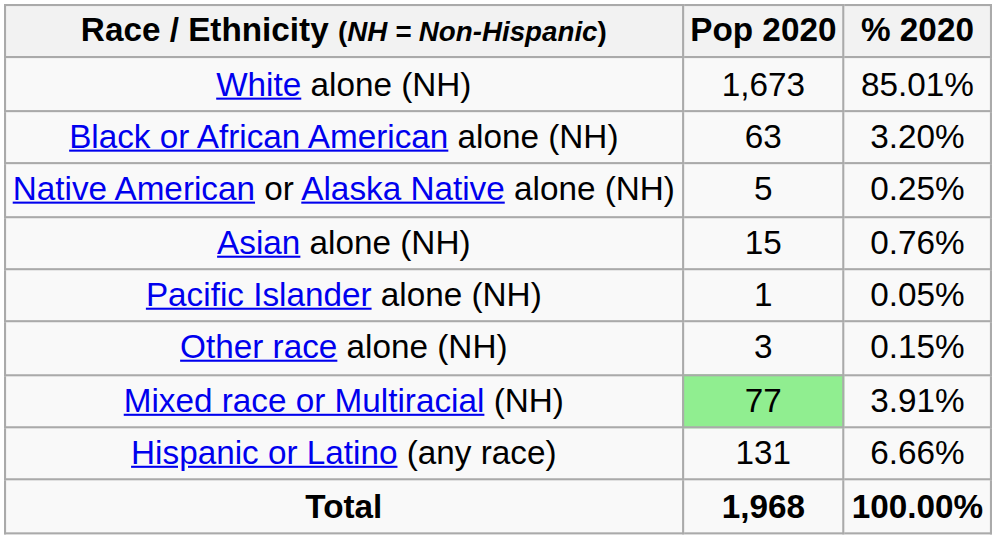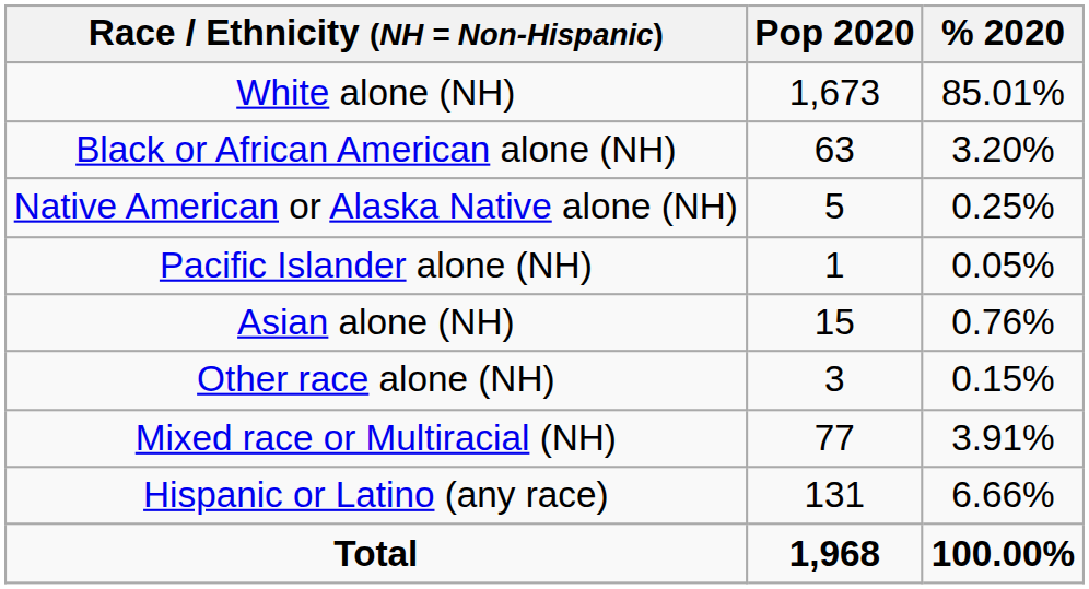rows swapped: Asian alone (NH) <-> Pacific Islander alone (NH)
Mixed race or Multiracial (NH) | Pop 2020: lightgreen background -> no background
